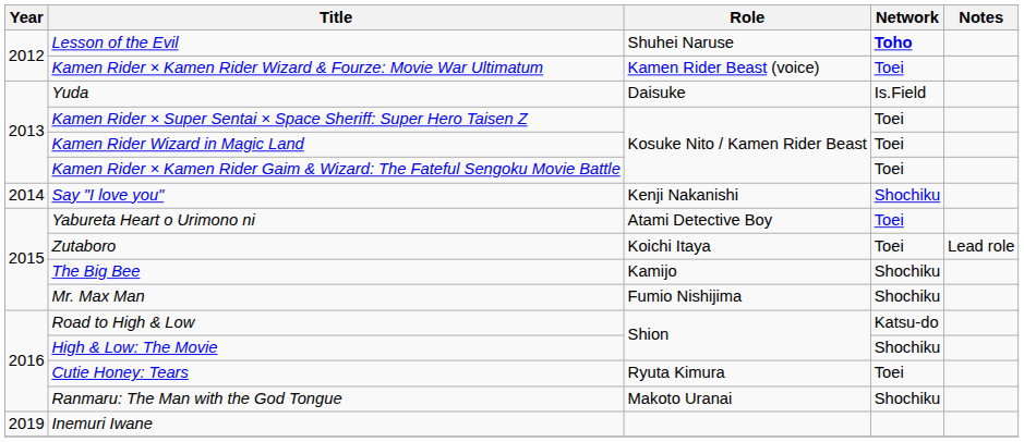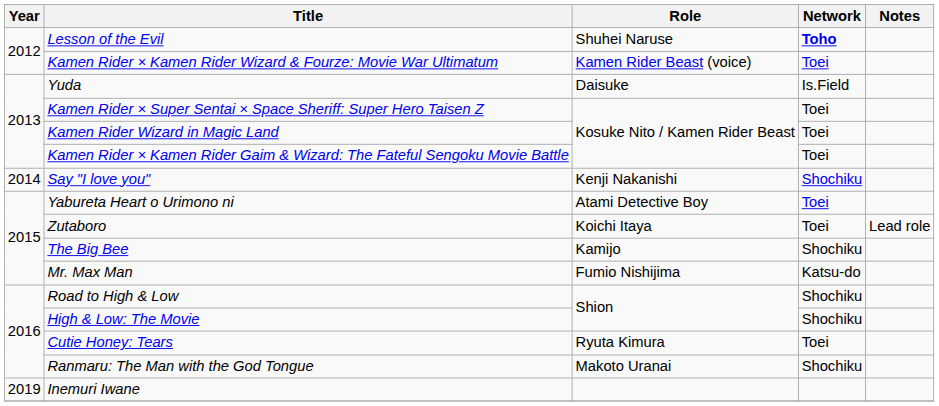Mr. Max Man | Network: Shochiku -> Katsu-do
Road to High & Low | Network: Katsu-do -> Shochiku
